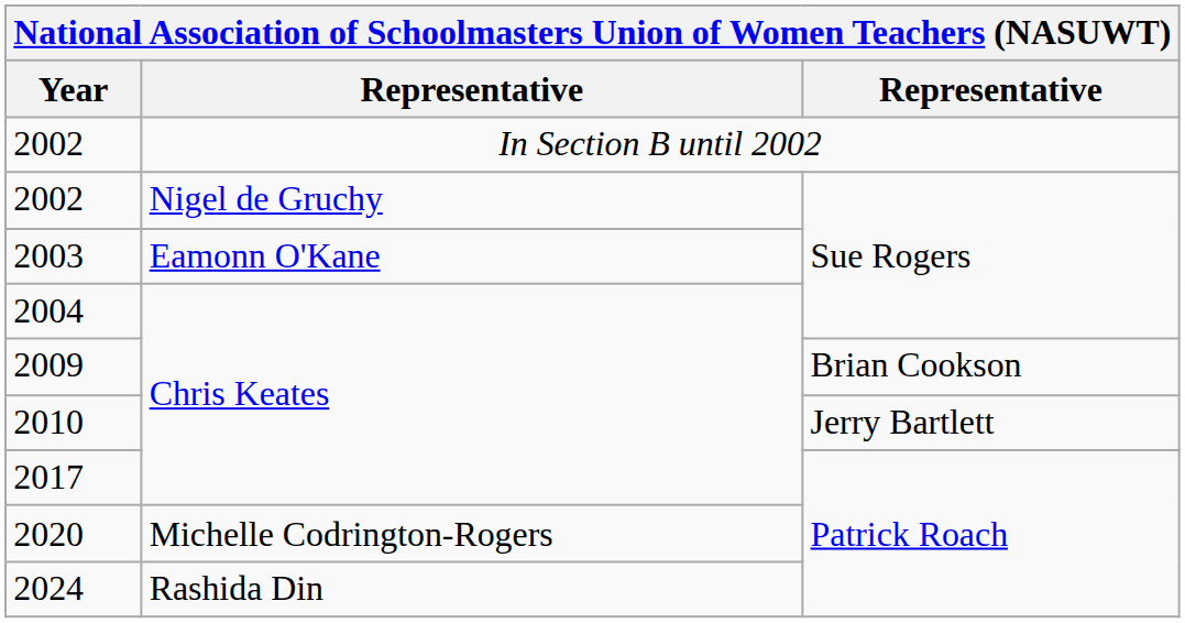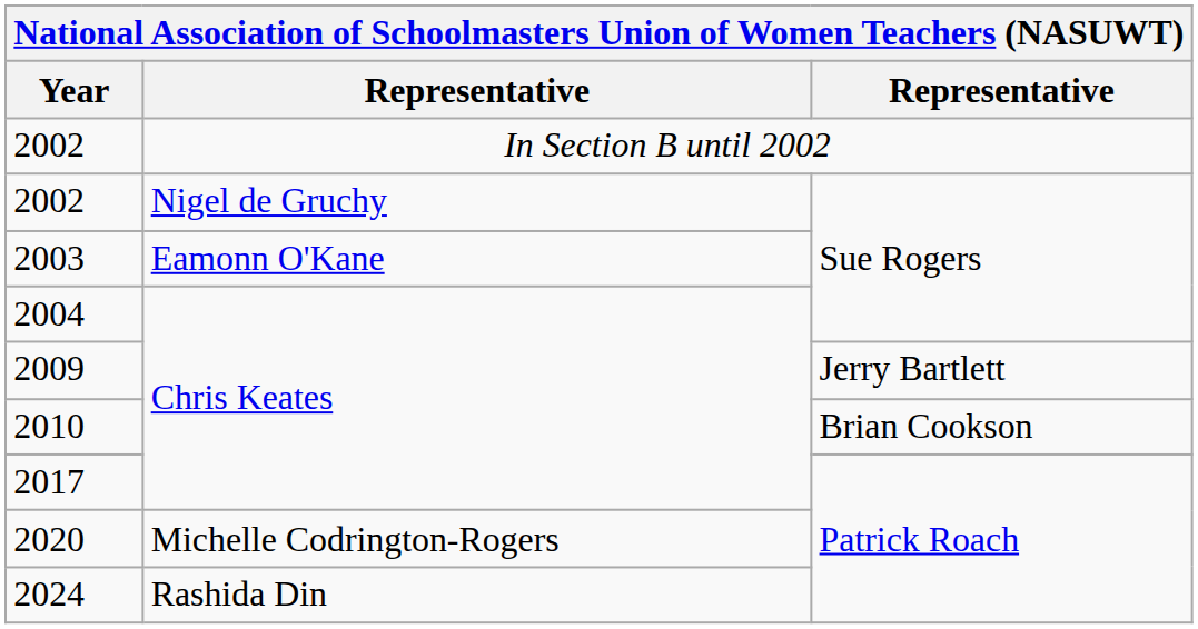2009 | column 3: Brian Cookson -> Jerry Bartlett
2010 | column 3: Jerry Bartlett -> Brian Cookson
